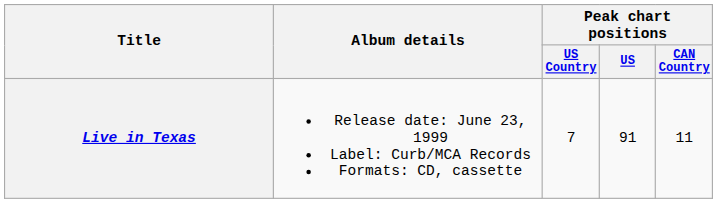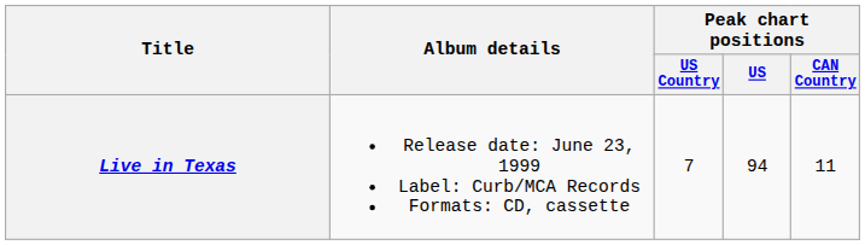Live in Texas | Peak chart positions / US: 91 -> 94
